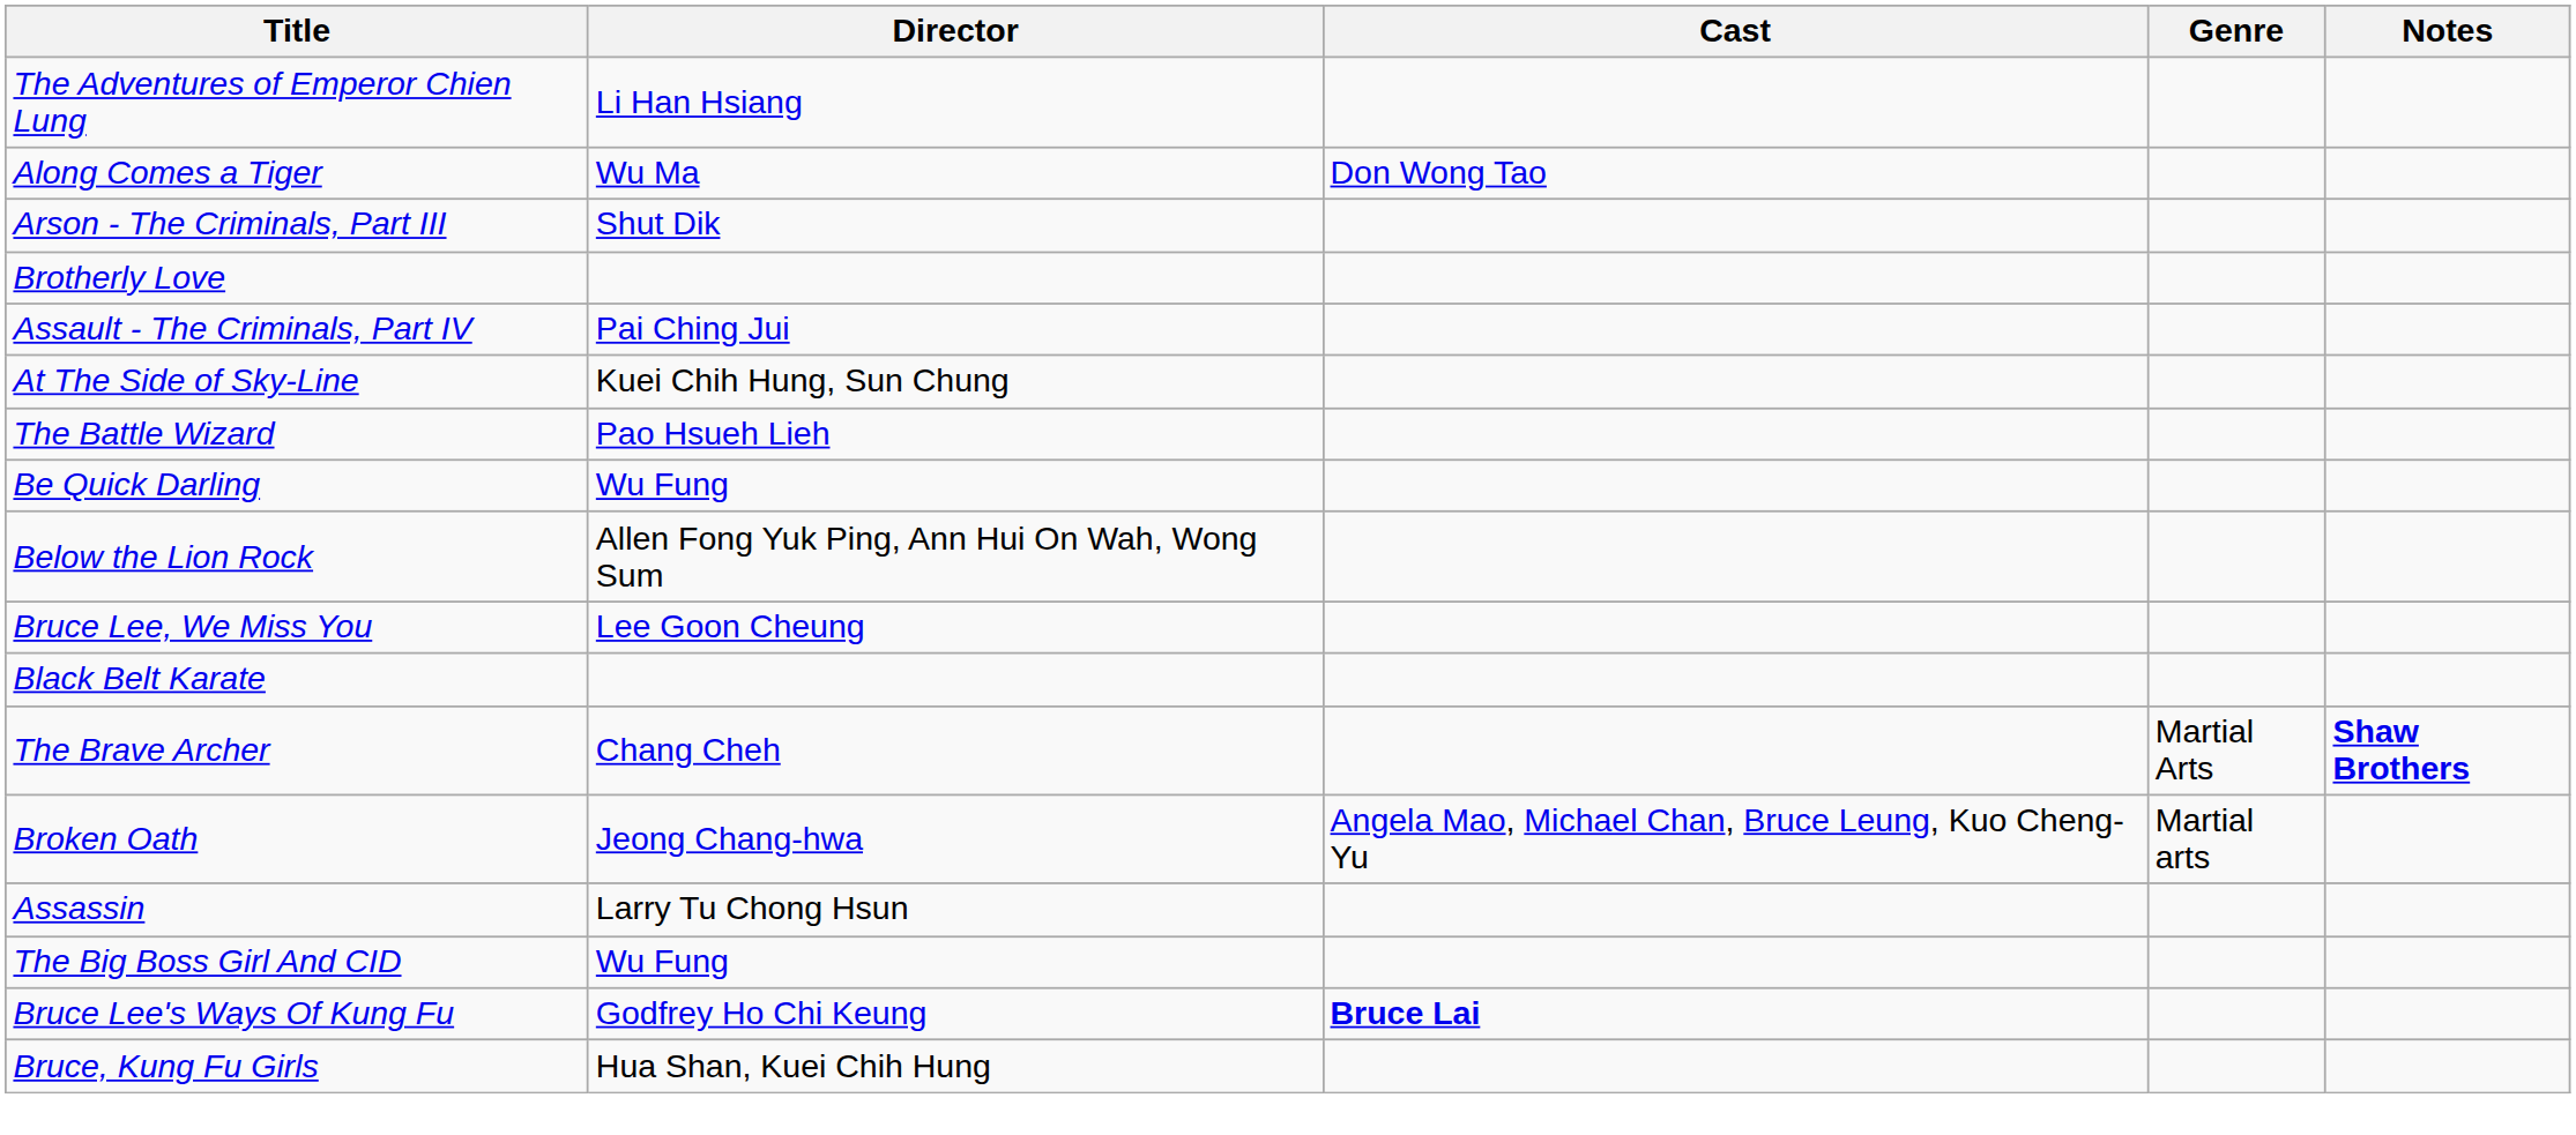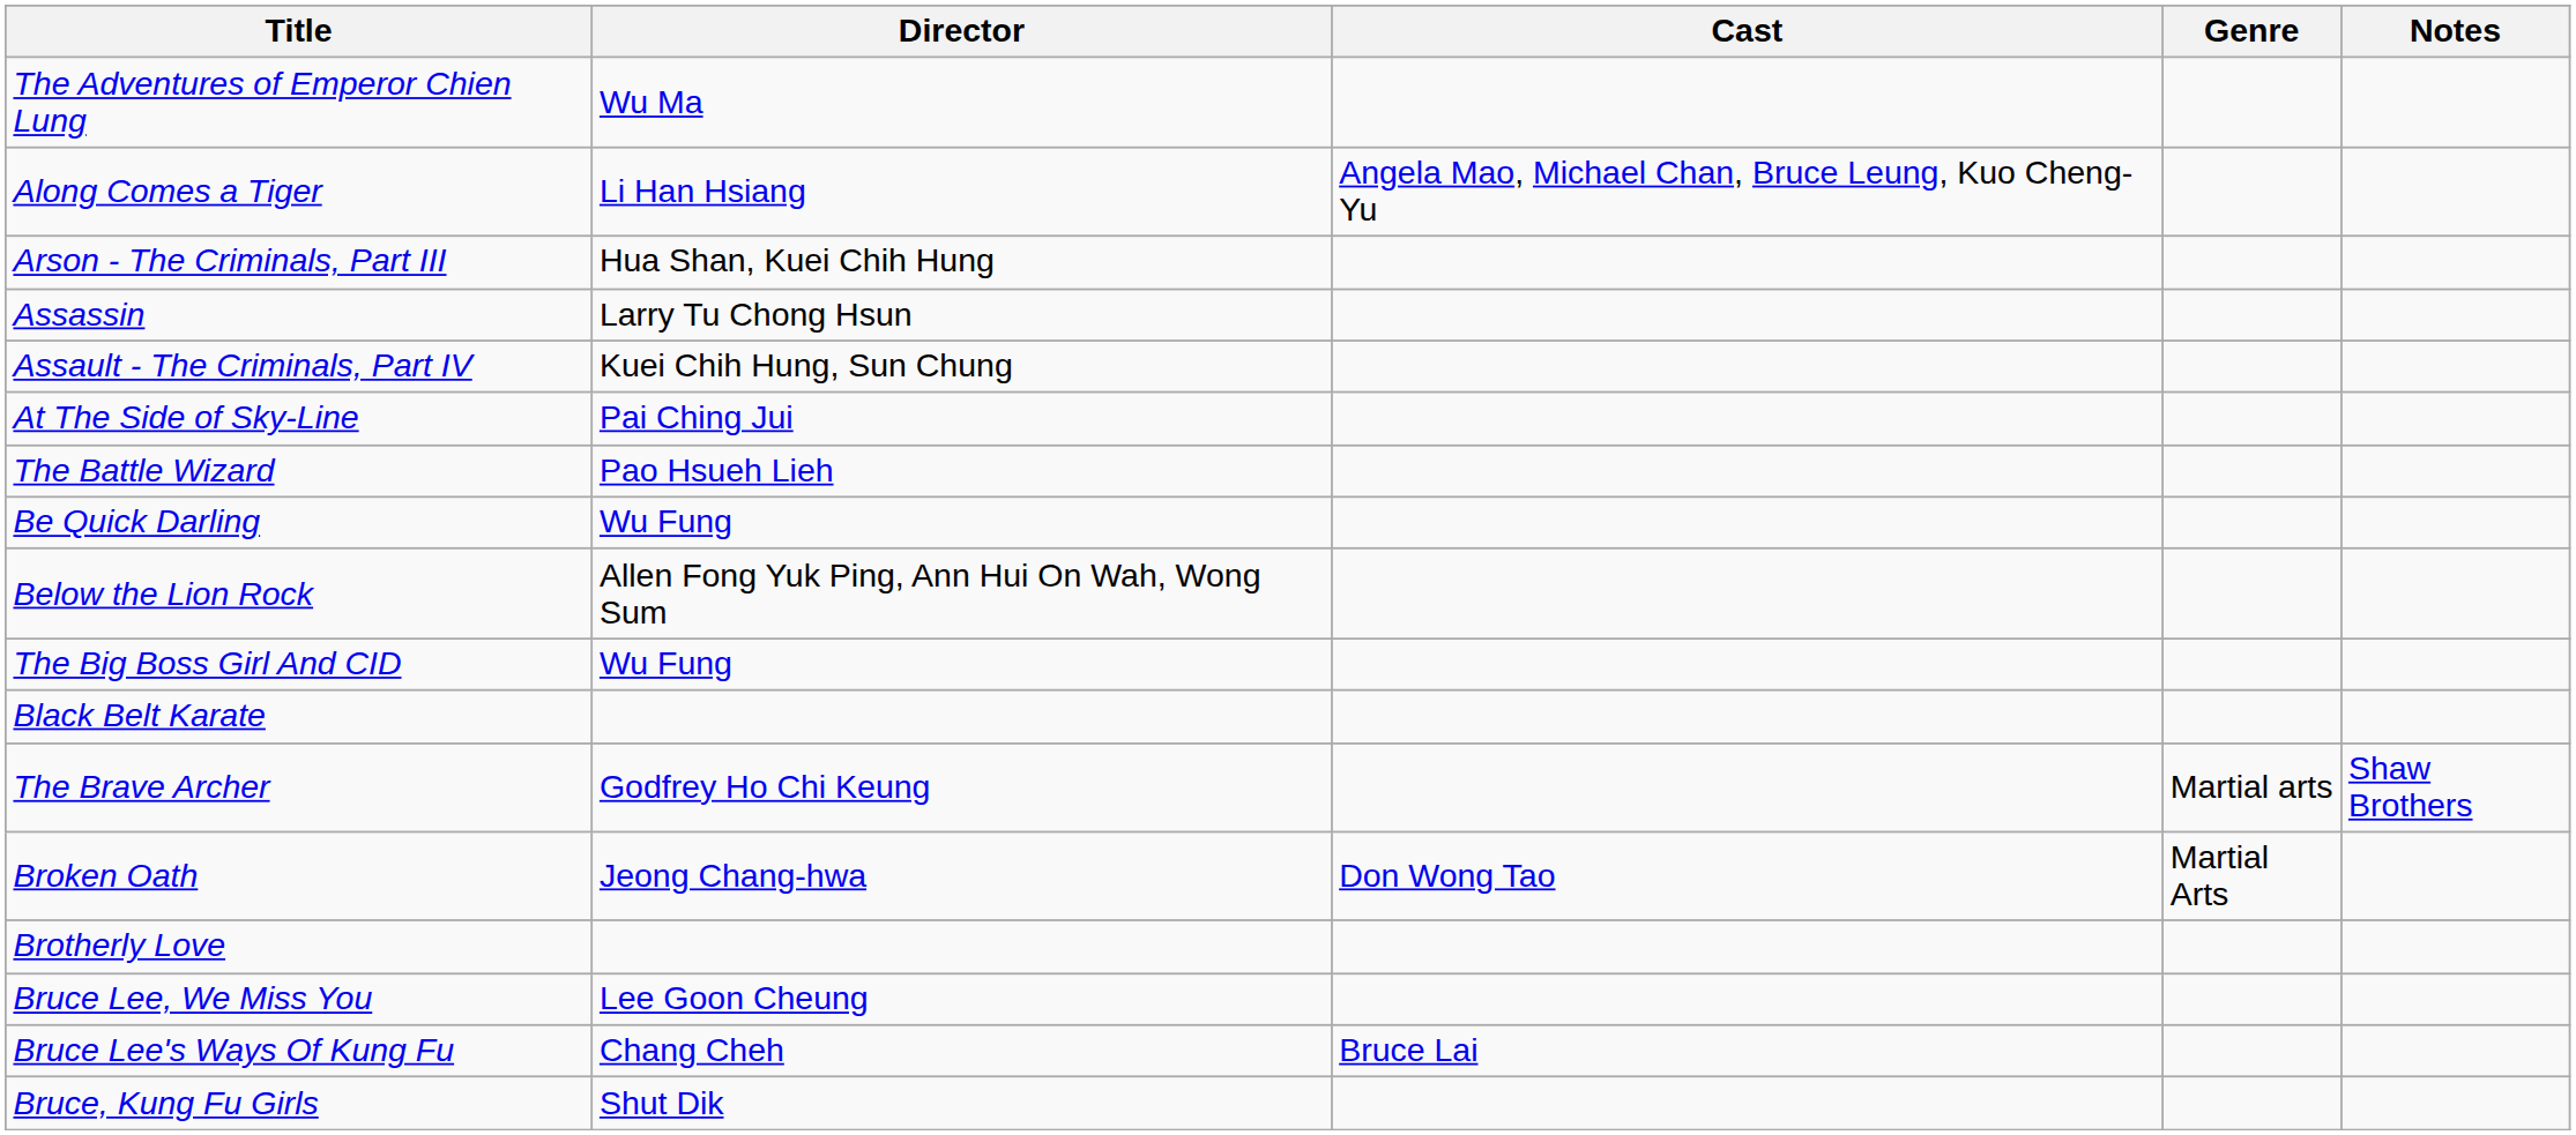The Adventures of Emperor Chien Lung | Director: Li Han Hsiang -> Wu Ma
Along Comes a Tiger | Director: Wu Ma -> Li Han Hsiang
Along Comes a Tiger | Cast: Don Wong Tao -> Angela Mao, Michael Chan, Bruce Leung, Kuo Cheng-Yu
Arson - The Criminals, Part III | Director: Shut Dik -> Hua Shan, Kuei Chih Hung
rows swapped: Assassin <-> Brotherly Love
Assault - The Criminals, Part IV | Director: Pai Ching Jui -> Kuei Chih Hung, Sun Chung
At The Side of Sky-Line | Director: Kuei Chih Hung, Sun Chung -> Pai Ching Jui
rows swapped: The Big Boss Girl And CID <-> Bruce Lee, We Miss You
The Brave Archer | Director: Chang Cheh -> Godfrey Ho Chi Keung
The Brave Archer | Genre: Martial Arts -> Martial arts
The Brave Archer | Notes: bold -> normal
Broken Oath | Cast: Angela Mao, Michael Chan, Bruce Leung, Kuo Cheng-Yu -> Don Wong Tao
Broken Oath | Genre: Martial arts -> Martial Arts
Bruce Lee's Ways Of Kung Fu | Director: Godfrey Ho Chi Keung -> Chang Cheh
Bruce Lee's Ways Of Kung Fu | Cast: bold -> normal
Bruce, Kung Fu Girls | Director: Hua Shan, Kuei Chih Hung -> Shut Dik
